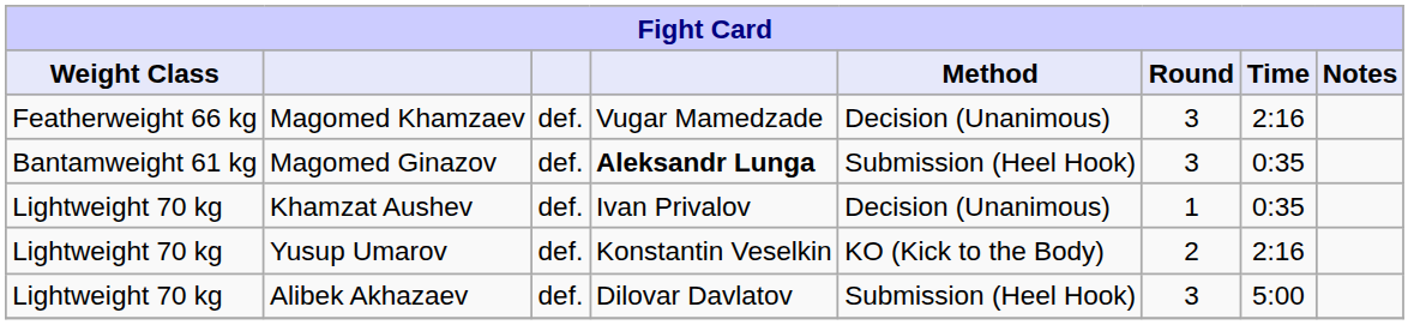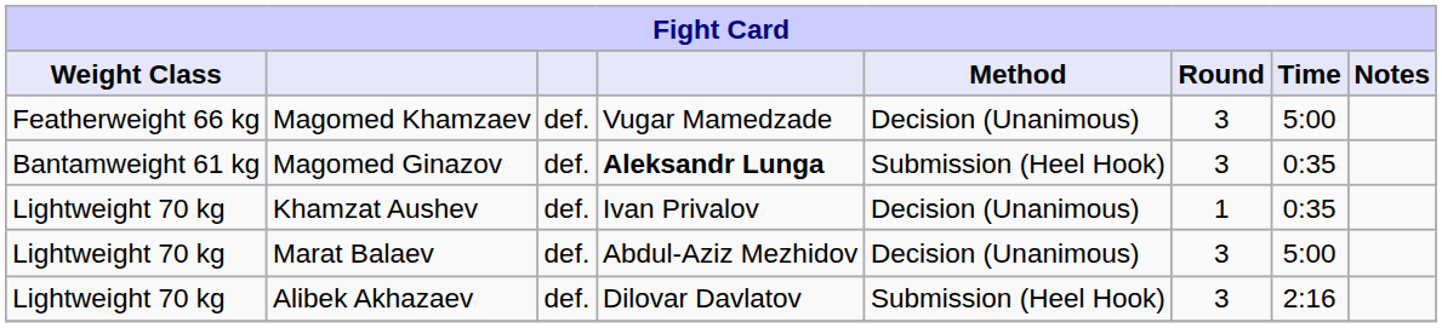Magomed Khamzaev | Time: 2:16 -> 5:00
- row: Lightweight 70 kg | Yusup Umarov | def. | Konstantin Veselkin | KO (Kick to the Body) | 2 | 2:16
+ row: Lightweight 70 kg | Marat Balaev | def. | Abdul-Aziz Mezhidov | Decision (Unanimous) | 3 | 5:00
Alibek Akhazaev | Time: 5:00 -> 2:16
